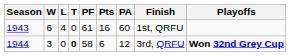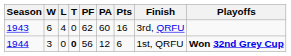columns swapped: PA <-> Pts
1943 | PF: 61 -> 62
1943 | Finish: 1st, QRFU -> 3rd, QRFU
1944 | PF: 58 -> 56
1944 | Finish: 3rd, QRFU -> 1st, QRFU
